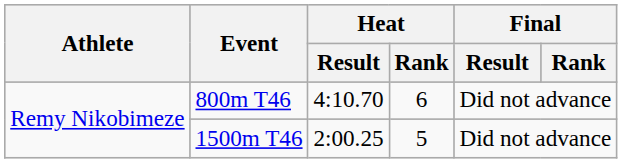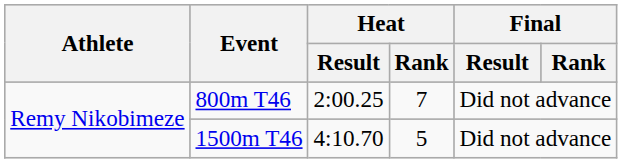800m T46 | Heat / Result: 4:10.70 -> 2:00.25
800m T46 | Heat / Rank: 6 -> 7
1500m T46 | Heat / Result: 2:00.25 -> 4:10.70
